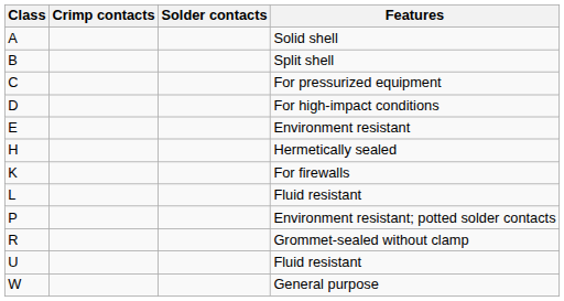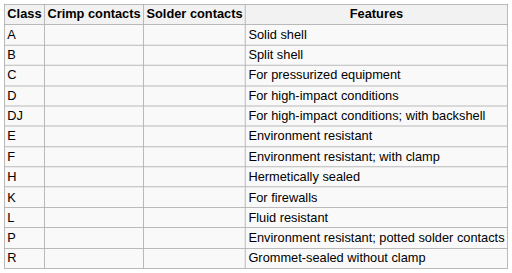+ row: DJ | For high-impact conditions; with backshell
+ row: F | Environment resistant; with clamp
- row: U | Fluid resistant
- row: W | General purpose
